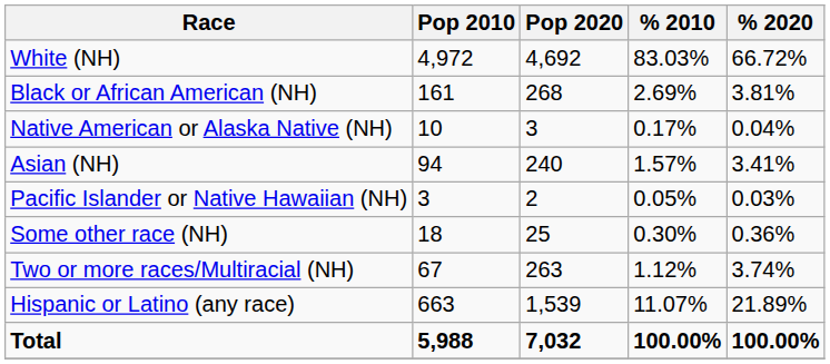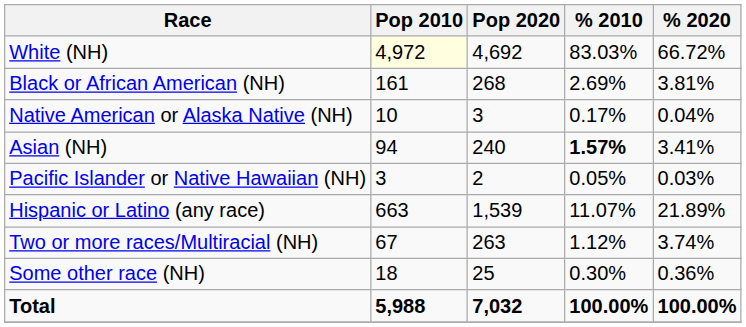White (NH) | Pop 2010: no background -> lightyellow background
Asian (NH) | % 2010: normal -> bold
rows swapped: Some other race (NH) <-> Hispanic or Latino (any race)
